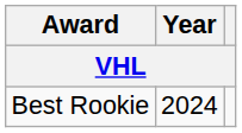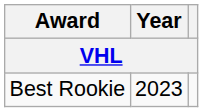Best Rookie | Year: 2024 -> 2023
